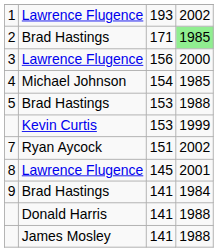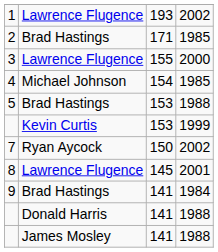2 | column 4: lightgreen background -> no background
3 | column 3: 156 -> 155
7 | column 3: 151 -> 150
